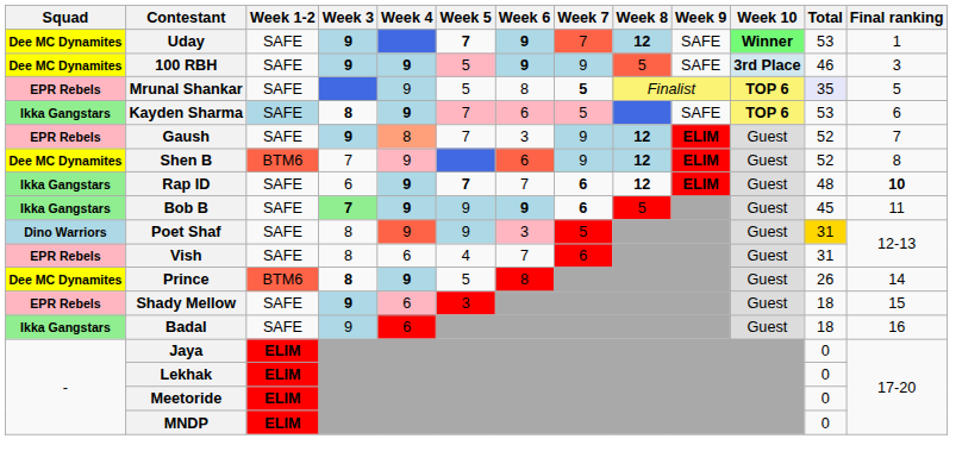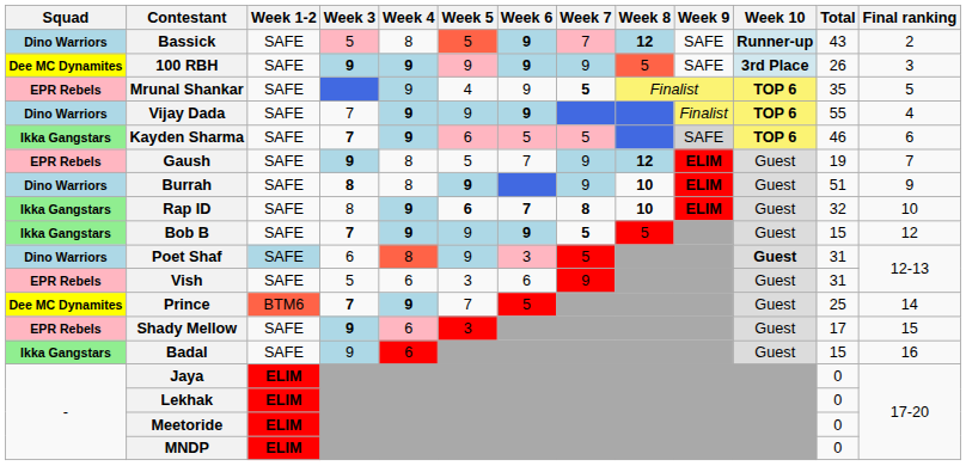- row: Dee MC Dynamites | Uday | SAFE | 9 | 7 | 9 | 7 | 12 | SAFE | Winner | 53 | 1
+ row: Dino Warriors | Bassick | SAFE | 5 | 8 | 5 | 9 | 7 | 12 | SAFE | Runner-up | 43 | 2
100 RBH | Week 5: 5 -> 9
100 RBH | Total: 46 -> 26
Mrunal Shankar | Week 5: 5 -> 4
Mrunal Shankar | Week 6: 8 -> 9
Mrunal Shankar | Total: lavender background -> no background
+ row: Dino Warriors | Vijay Dada | SAFE | 7 | 9 | 9 | 9 | Finalist | TOP 6 | 55 | 4
Kayden Sharma | Week 1-2: lightblue background -> no background
Kayden Sharma | Week 3: 8 -> 7
Kayden Sharma | Week 5: 7 -> 6
Kayden Sharma | Week 6: 6 -> 5
Kayden Sharma | Week 9: no background -> lightgrey background
Kayden Sharma | Total: 53 -> 46
Gaush | Week 4: lightsalmon background -> no background
Gaush | Week 5: 7 -> 5
Gaush | Week 6: 3 -> 7
Gaush | Total: 52 -> 19
- row: Dee MC Dynamites | Shen B | BTM6 | 7 | 9 | 6 | 9 | 12 | ELIM | Guest | 52 | 8
+ row: Dino Warriors | Burrah | SAFE | 8 | 8 | 9 | 9 | 10 | ELIM | Guest | 51 | 9
Rap ID | Week 3: 6 -> 8
Rap ID | Week 5: 7 -> 6
Rap ID | Week 6: normal -> bold
Rap ID | Week 7: 6 -> 8
Rap ID | Week 8: 12 -> 10
Rap ID | Total: 48 -> 32
Rap ID | Final ranking: bold -> normal
Bob B | Week 3: lightgreen background -> no background
Bob B | Week 7: 6 -> 5
Bob B | Total: 45 -> 15
Bob B | Final ranking: 11 -> 12
Poet Shaf | Week 1-2: no background -> lightblue background
Poet Shaf | Week 3: 8 -> 6
Poet Shaf | Week 4: 9 -> 8
Poet Shaf | Week 10: normal -> bold
Poet Shaf | Total: gold background -> no background
Vish | Week 3: 8 -> 5
Vish | Week 5: 4 -> 3
Vish | Week 6: 7 -> 6
Vish | Week 7: 6 -> 9
Prince | Week 3: 8 -> 7
Prince | Week 5: 5 -> 7
Prince | Week 6: 8 -> 5
Prince | Total: 26 -> 25
Shady Mellow | Total: 18 -> 17
Badal | Total: 18 -> 15
